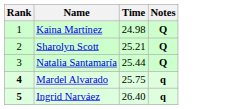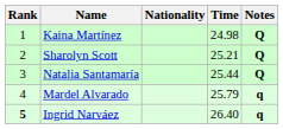+ column: Nationality
Mardel Alvarado | Rank: bold -> normal
Mardel Alvarado | Time: 25.75 -> 25.79
